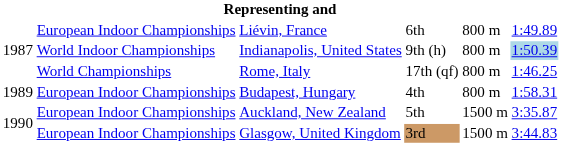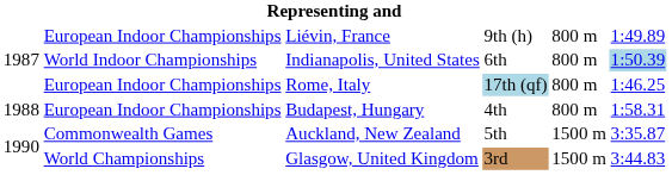Liévin, France | column 4: 6th -> 9th (h)
Indianapolis, United States | column 4: 9th (h) -> 6th
Rome, Italy | column 2: World Championships -> European Indoor Championships
Rome, Italy | column 4: no background -> lightblue background
Budapest, Hungary | column 1: 1989 -> 1988
Auckland, New Zealand | column 2: European Indoor Championships -> Commonwealth Games
Glasgow, United Kingdom | column 2: European Indoor Championships -> World Championships
